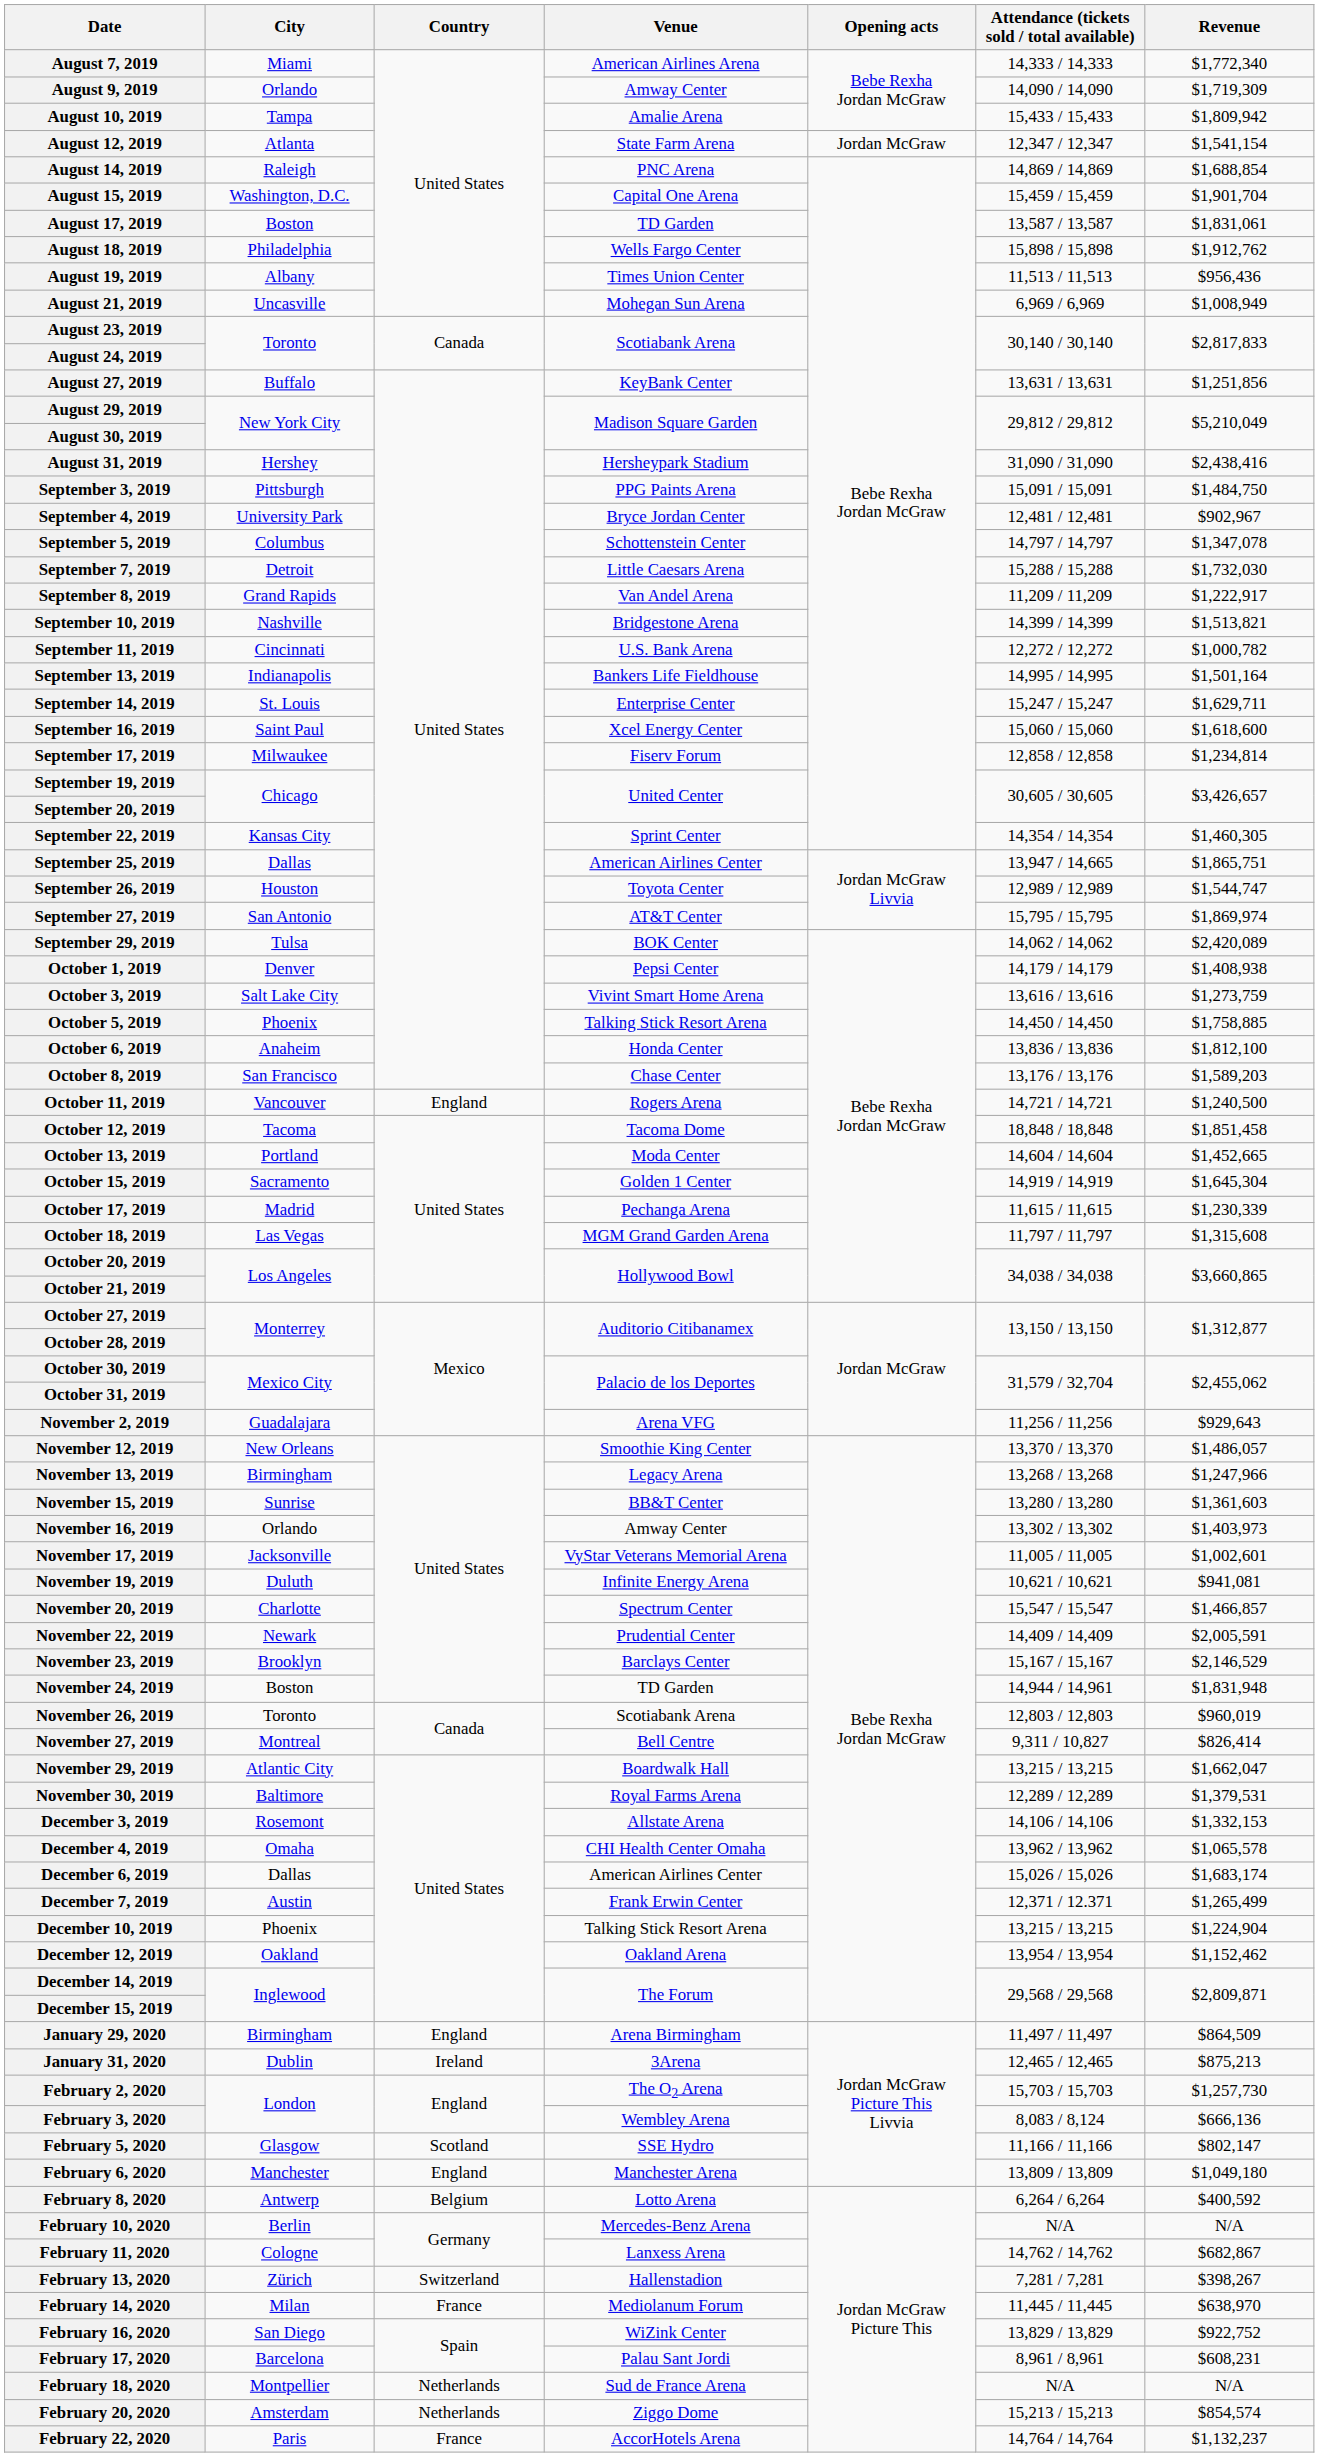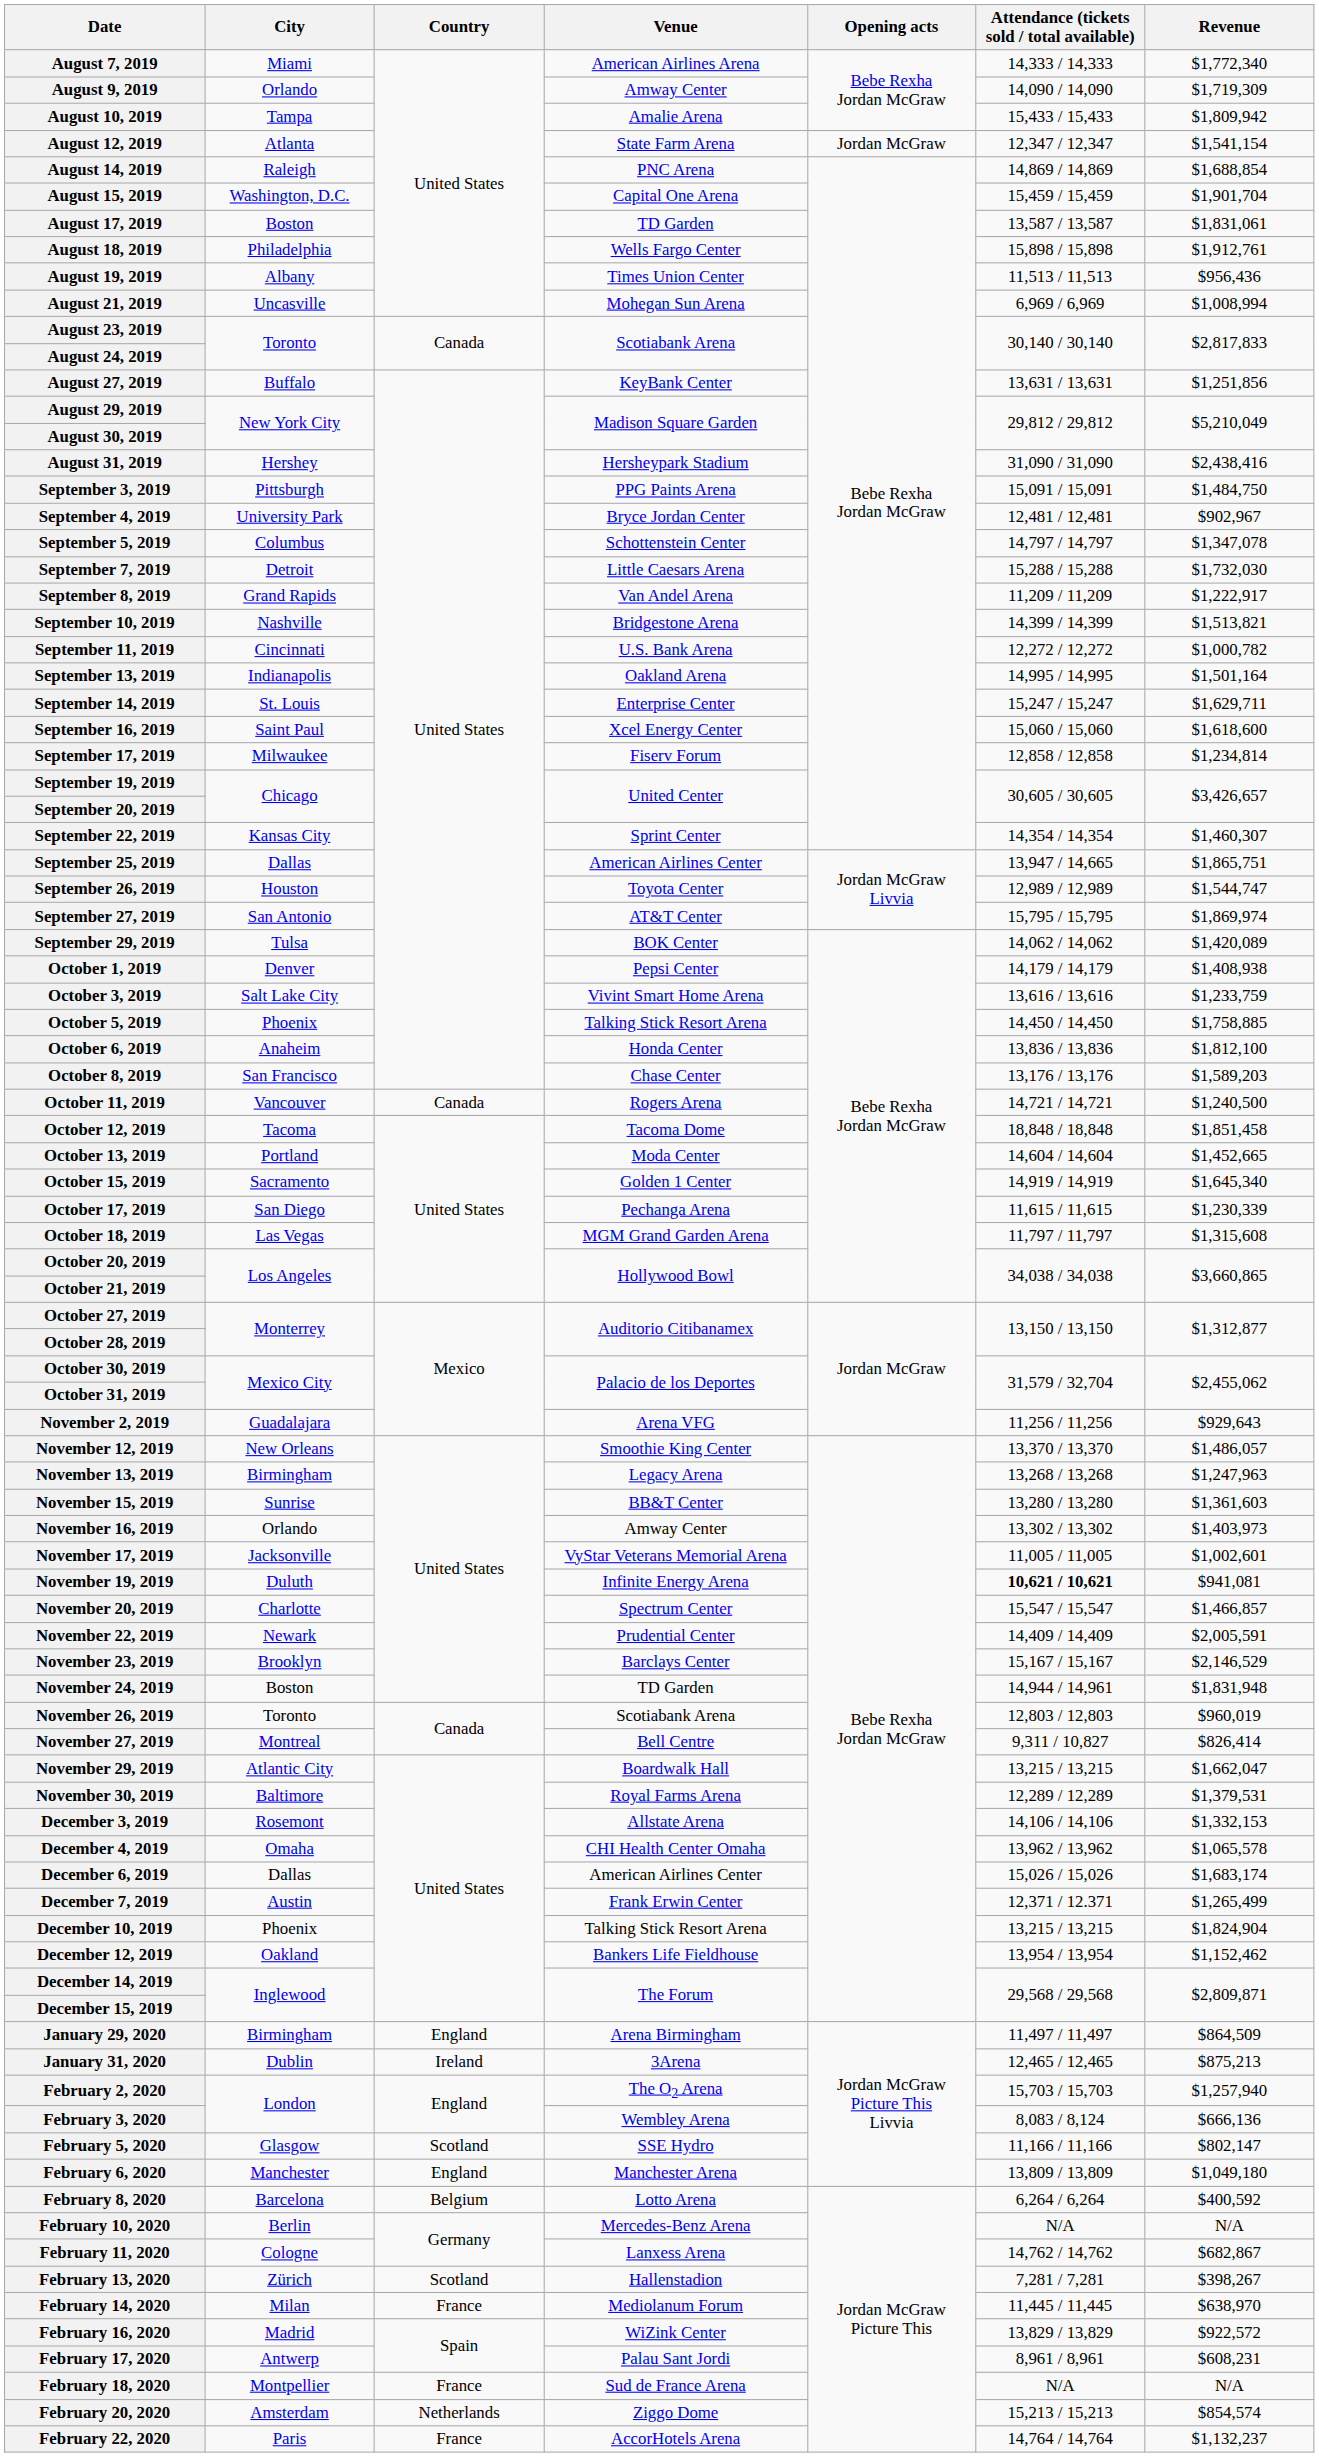August 18, 2019 | Revenue: $1,912,762 -> $1,912,761
August 21, 2019 | Revenue: $1,008,949 -> $1,008,994
September 13, 2019 | Venue: Bankers Life Fieldhouse -> Oakland Arena
September 22, 2019 | Revenue: $1,460,305 -> $1,460,307
September 29, 2019 | Revenue: $2,420,089 -> $1,420,089
October 3, 2019 | Revenue: $1,273,759 -> $1,233,759
October 11, 2019 | Country: England -> Canada
October 15, 2019 | Revenue: $1,645,304 -> $1,645,340
October 17, 2019 | City: Madrid -> San Diego
November 13, 2019 | Revenue: $1,247,966 -> $1,247,963
November 19, 2019 | Attendance (tickets sold / total available): normal -> bold
December 10, 2019 | Revenue: $1,224,904 -> $1,824,904
December 12, 2019 | Venue: Oakland Arena -> Bankers Life Fieldhouse
February 2, 2020 | Revenue: $1,257,730 -> $1,257,940
February 8, 2020 | City: Antwerp -> Barcelona
February 13, 2020 | Country: Switzerland -> Scotland
February 16, 2020 | City: San Diego -> Madrid
February 16, 2020 | Revenue: $922,752 -> $922,572
February 17, 2020 | City: Barcelona -> Antwerp
February 18, 2020 | Country: Netherlands -> France
